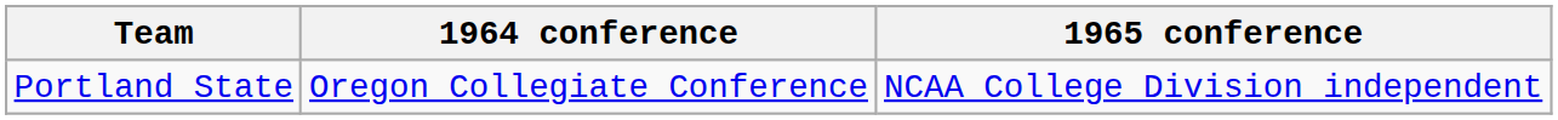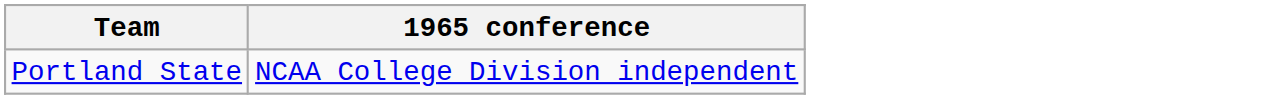- column: 1964 conference | Oregon Collegiate Conference
